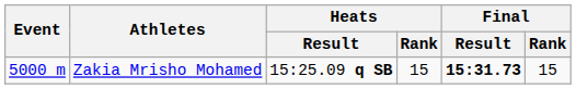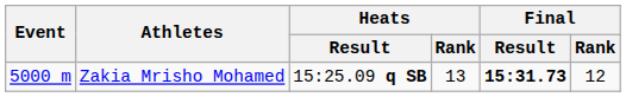Zakia Mrisho Mohamed | Heats / Rank: 15 -> 13
Zakia Mrisho Mohamed | Final / Rank: 15 -> 12
